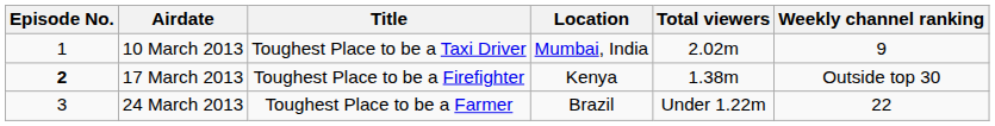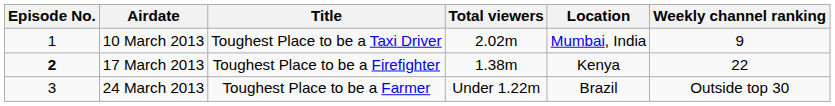columns swapped: Location <-> Total viewers
17 March 2013 | Weekly channel ranking: Outside top 30 -> 22
24 March 2013 | Weekly channel ranking: 22 -> Outside top 30
